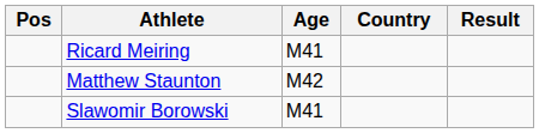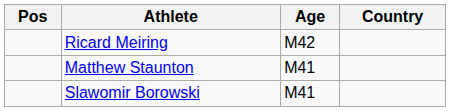- column: Result
Ricard Meiring | Age: M41 -> M42
Matthew Staunton | Age: M42 -> M41
